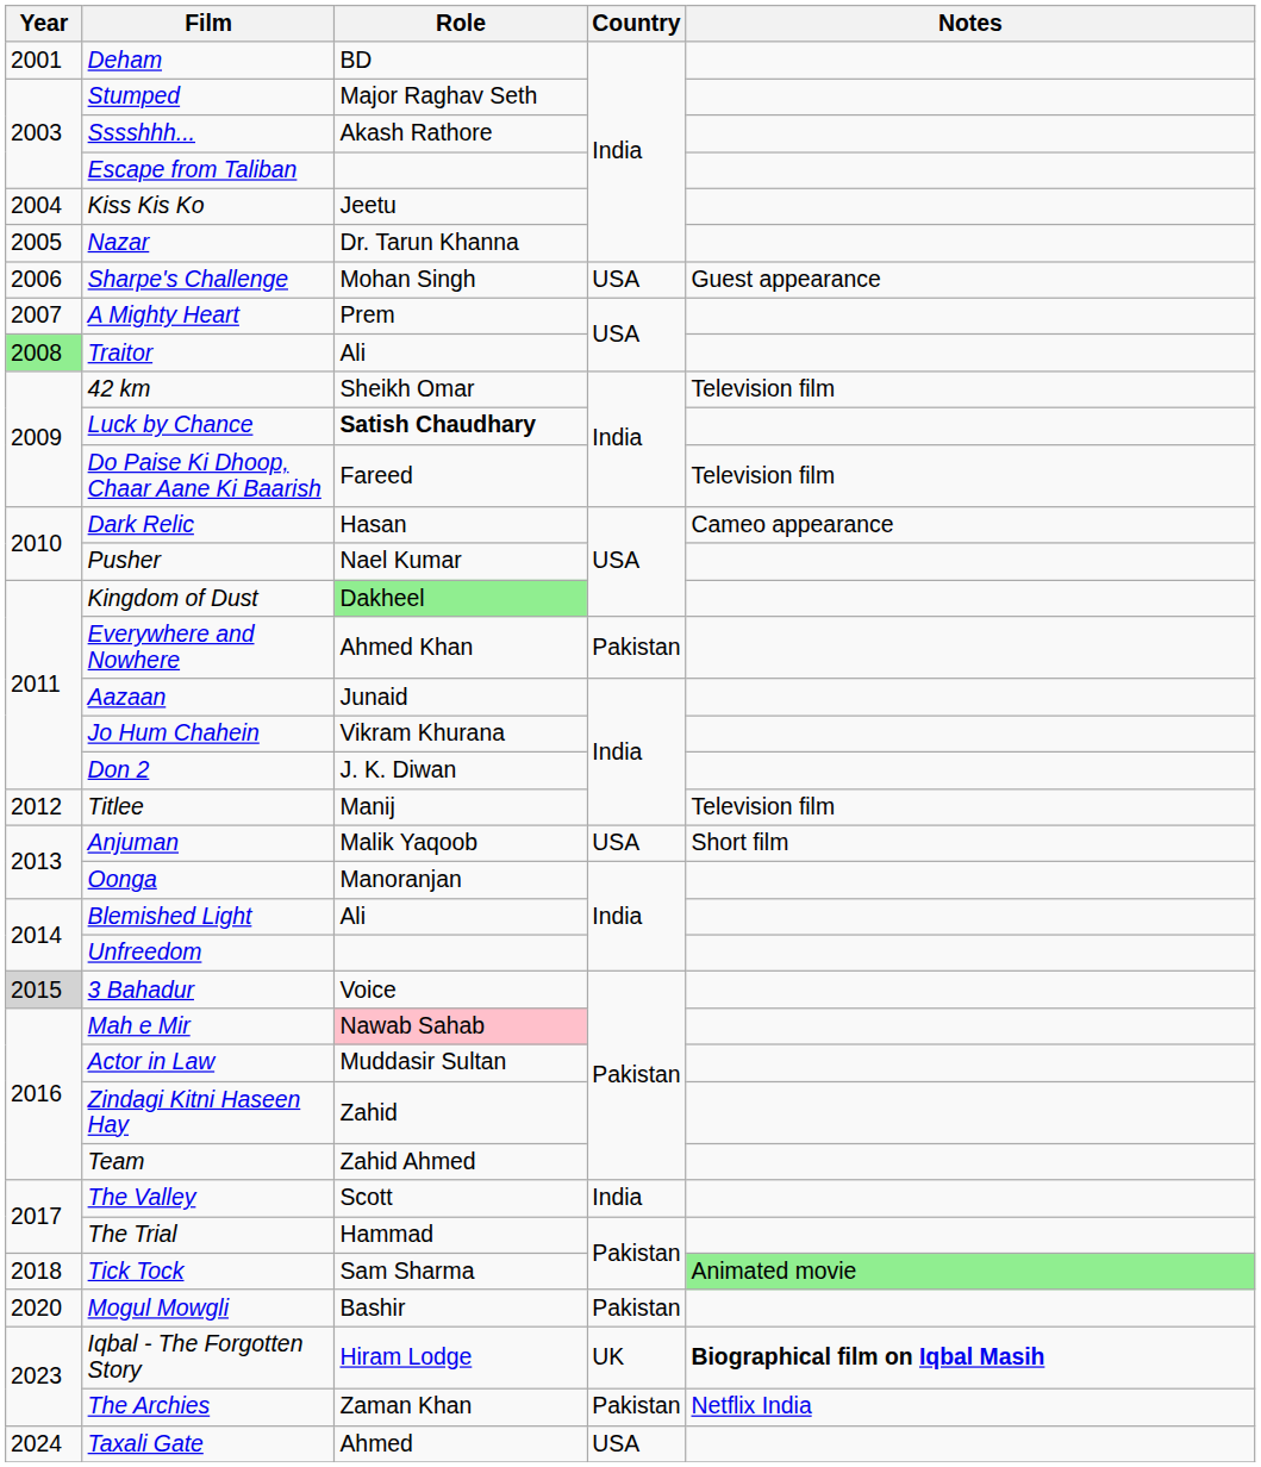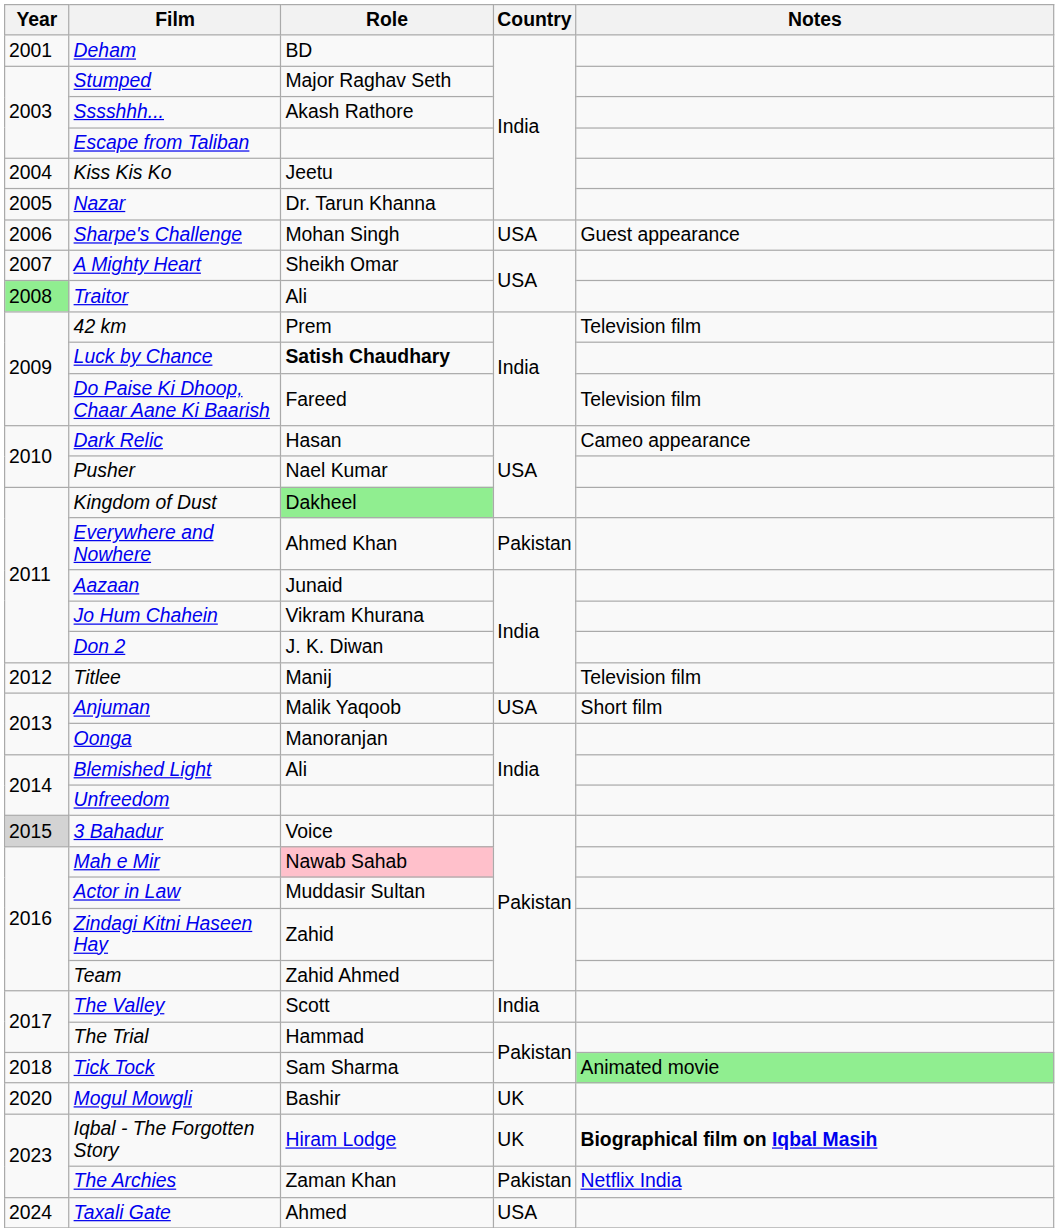A Mighty Heart | Role: Prem -> Sheikh Omar
42 km | Role: Sheikh Omar -> Prem
Mogul Mowgli | Country: Pakistan -> UK
